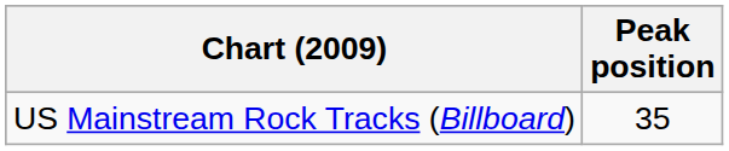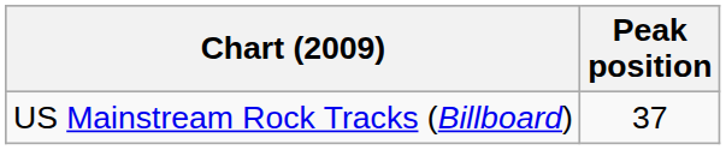US Mainstream Rock Tracks (Billboard) | Peak position: 35 -> 37
